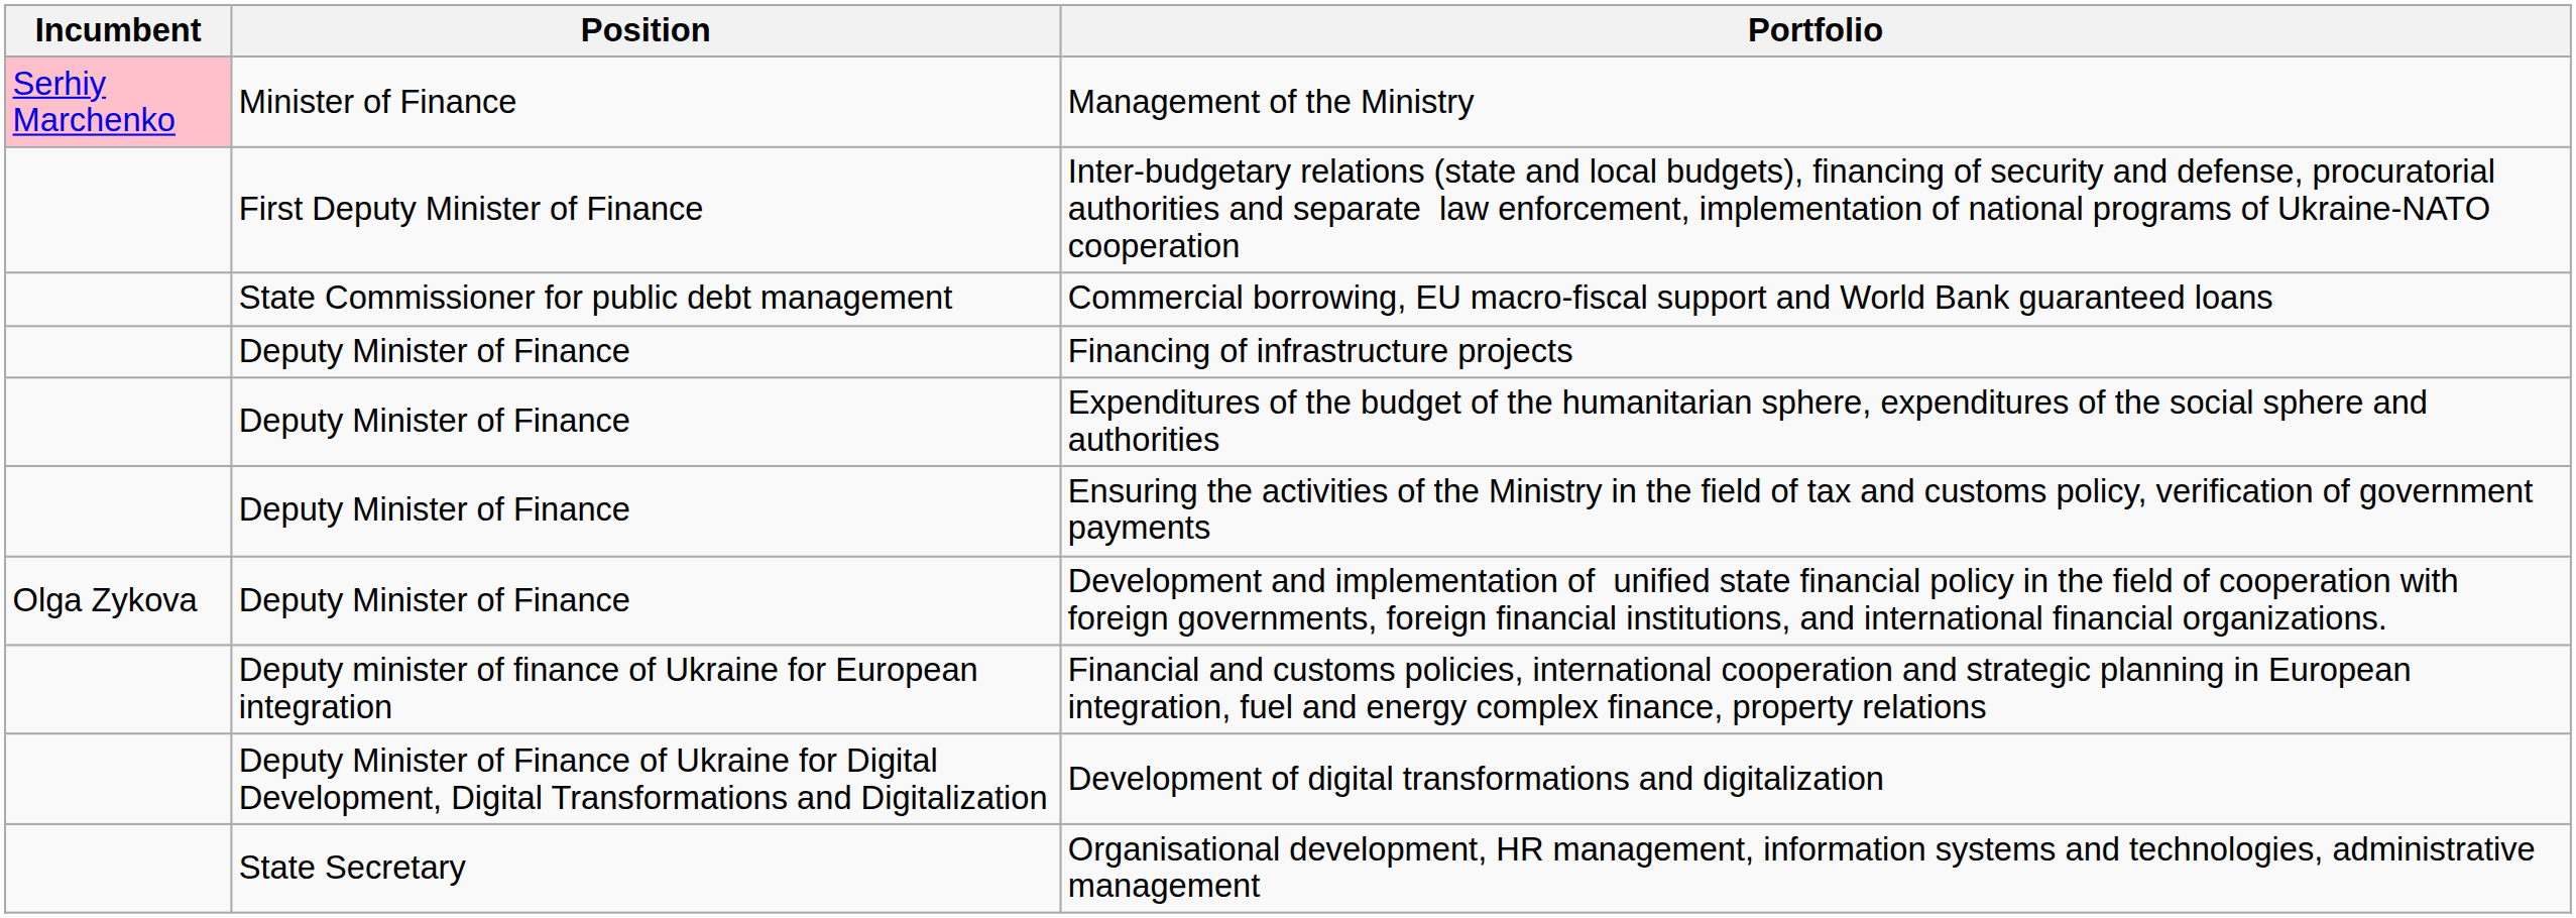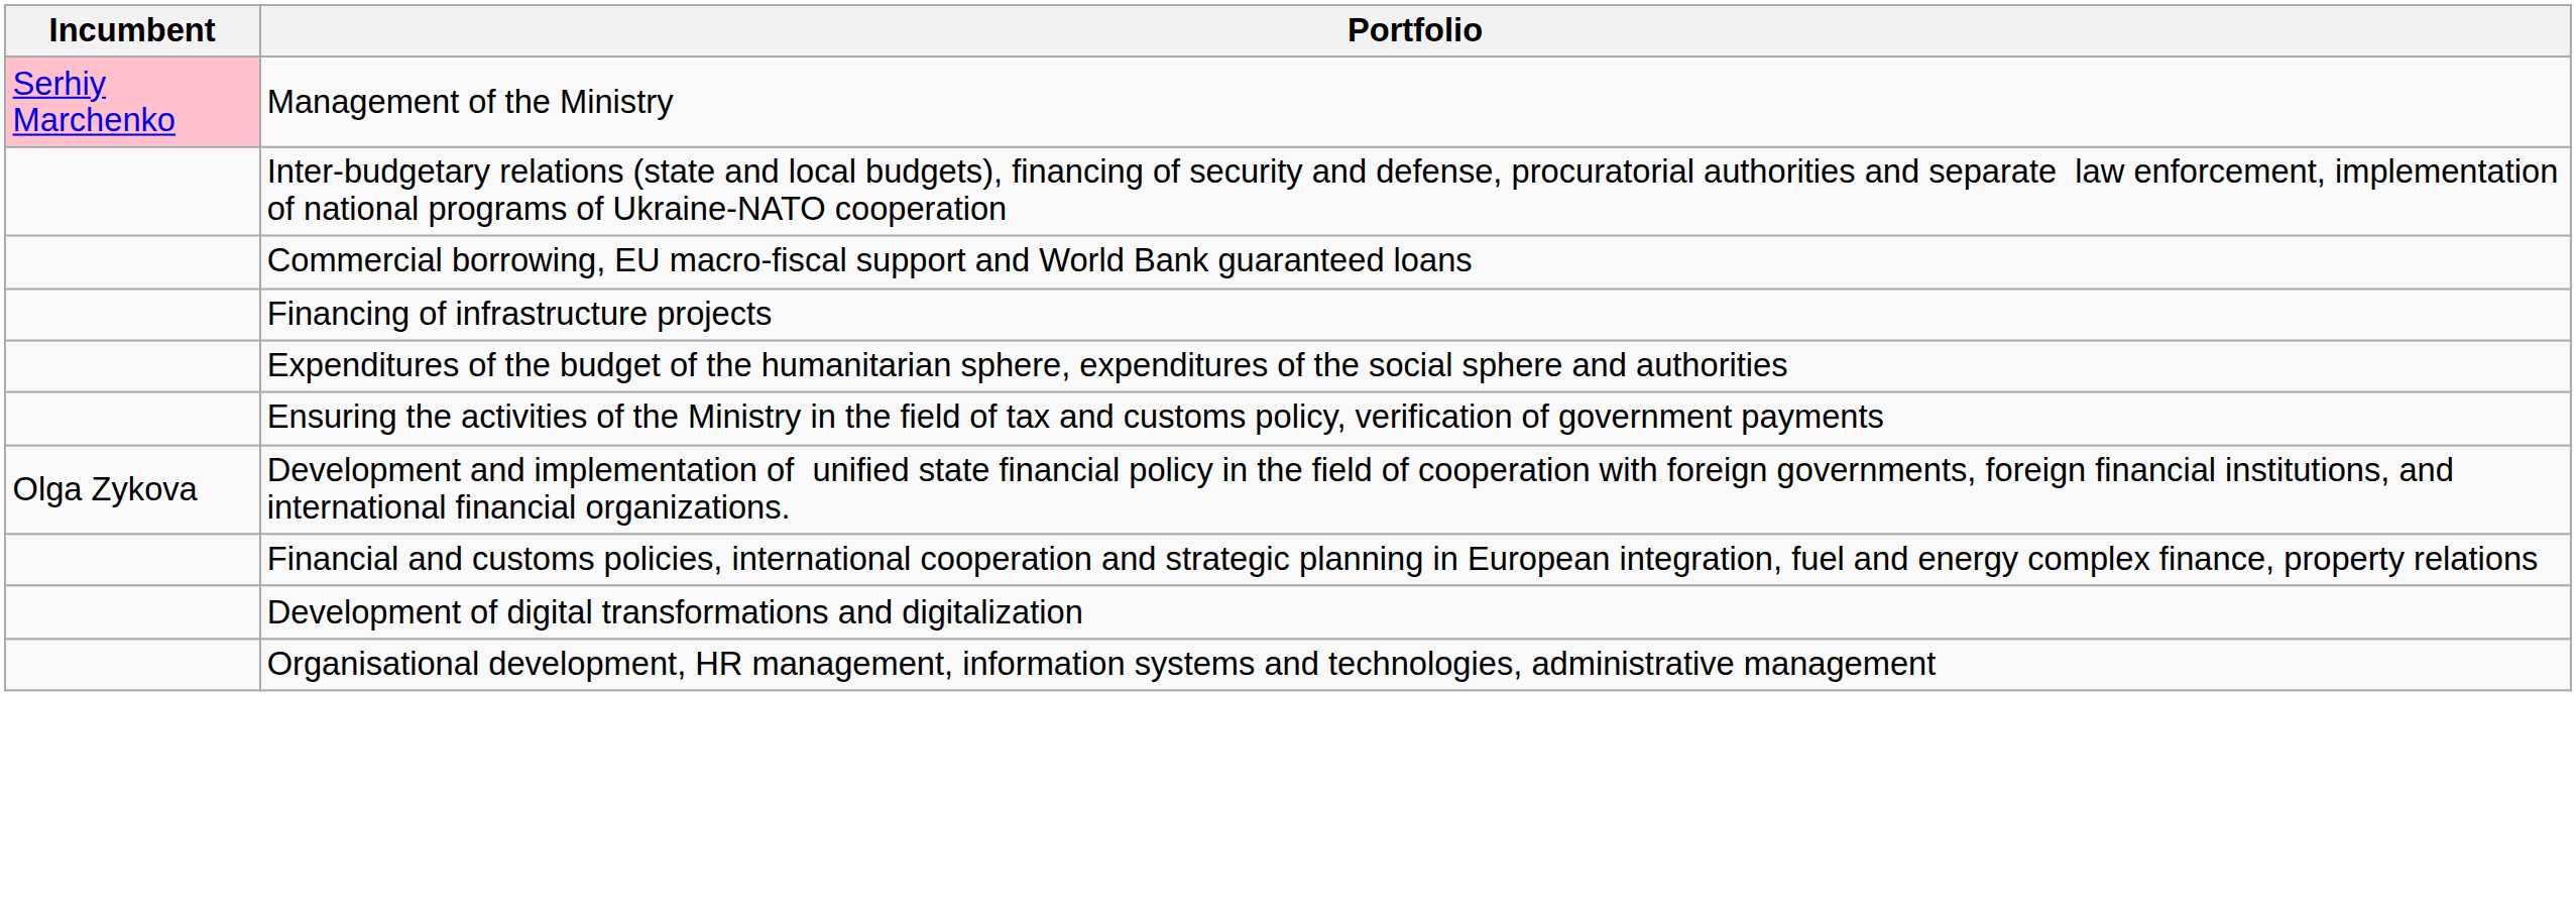- column: Position | Minister of Finance | First Deputy Minister of Finance | State Commissioner for public debt management | Deputy Minister of Finance | Deputy Minister of Finance | Deputy Minister of Finance | Deputy Minister of Finance | Deputy minister of finance of Ukraine for European integration | Deputy Minister of Finance of Ukraine for Digital Development, Digital Transformations and Digitalization | State Secretary
